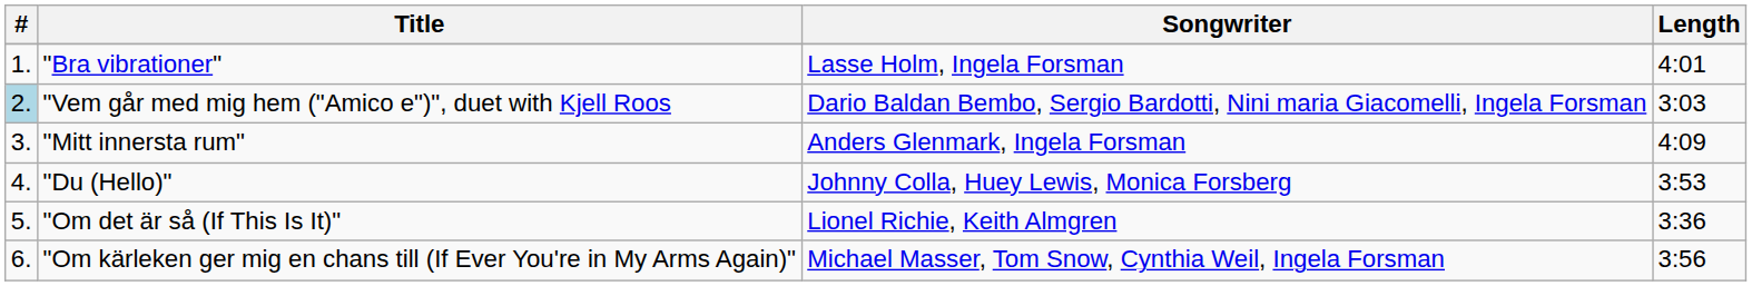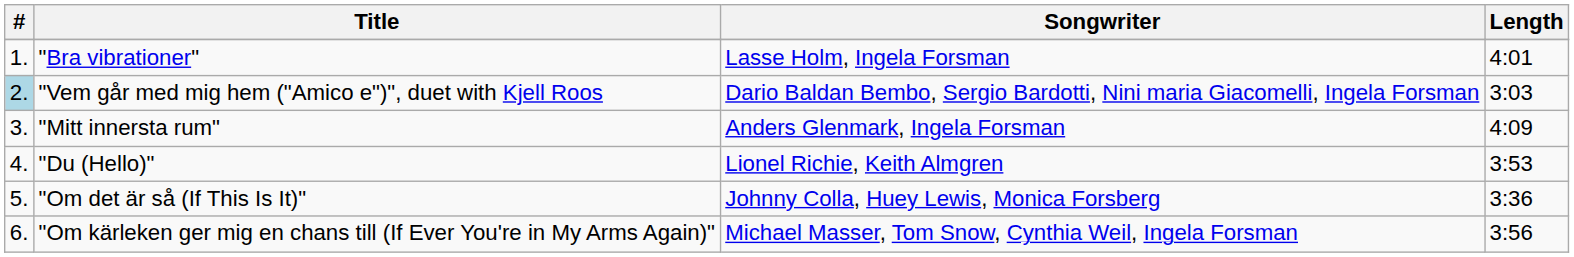"Du (Hello)" | Songwriter: Johnny Colla, Huey Lewis, Monica Forsberg -> Lionel Richie, Keith Almgren
"Om det är så (If This Is It)" | Songwriter: Lionel Richie, Keith Almgren -> Johnny Colla, Huey Lewis, Monica Forsberg
